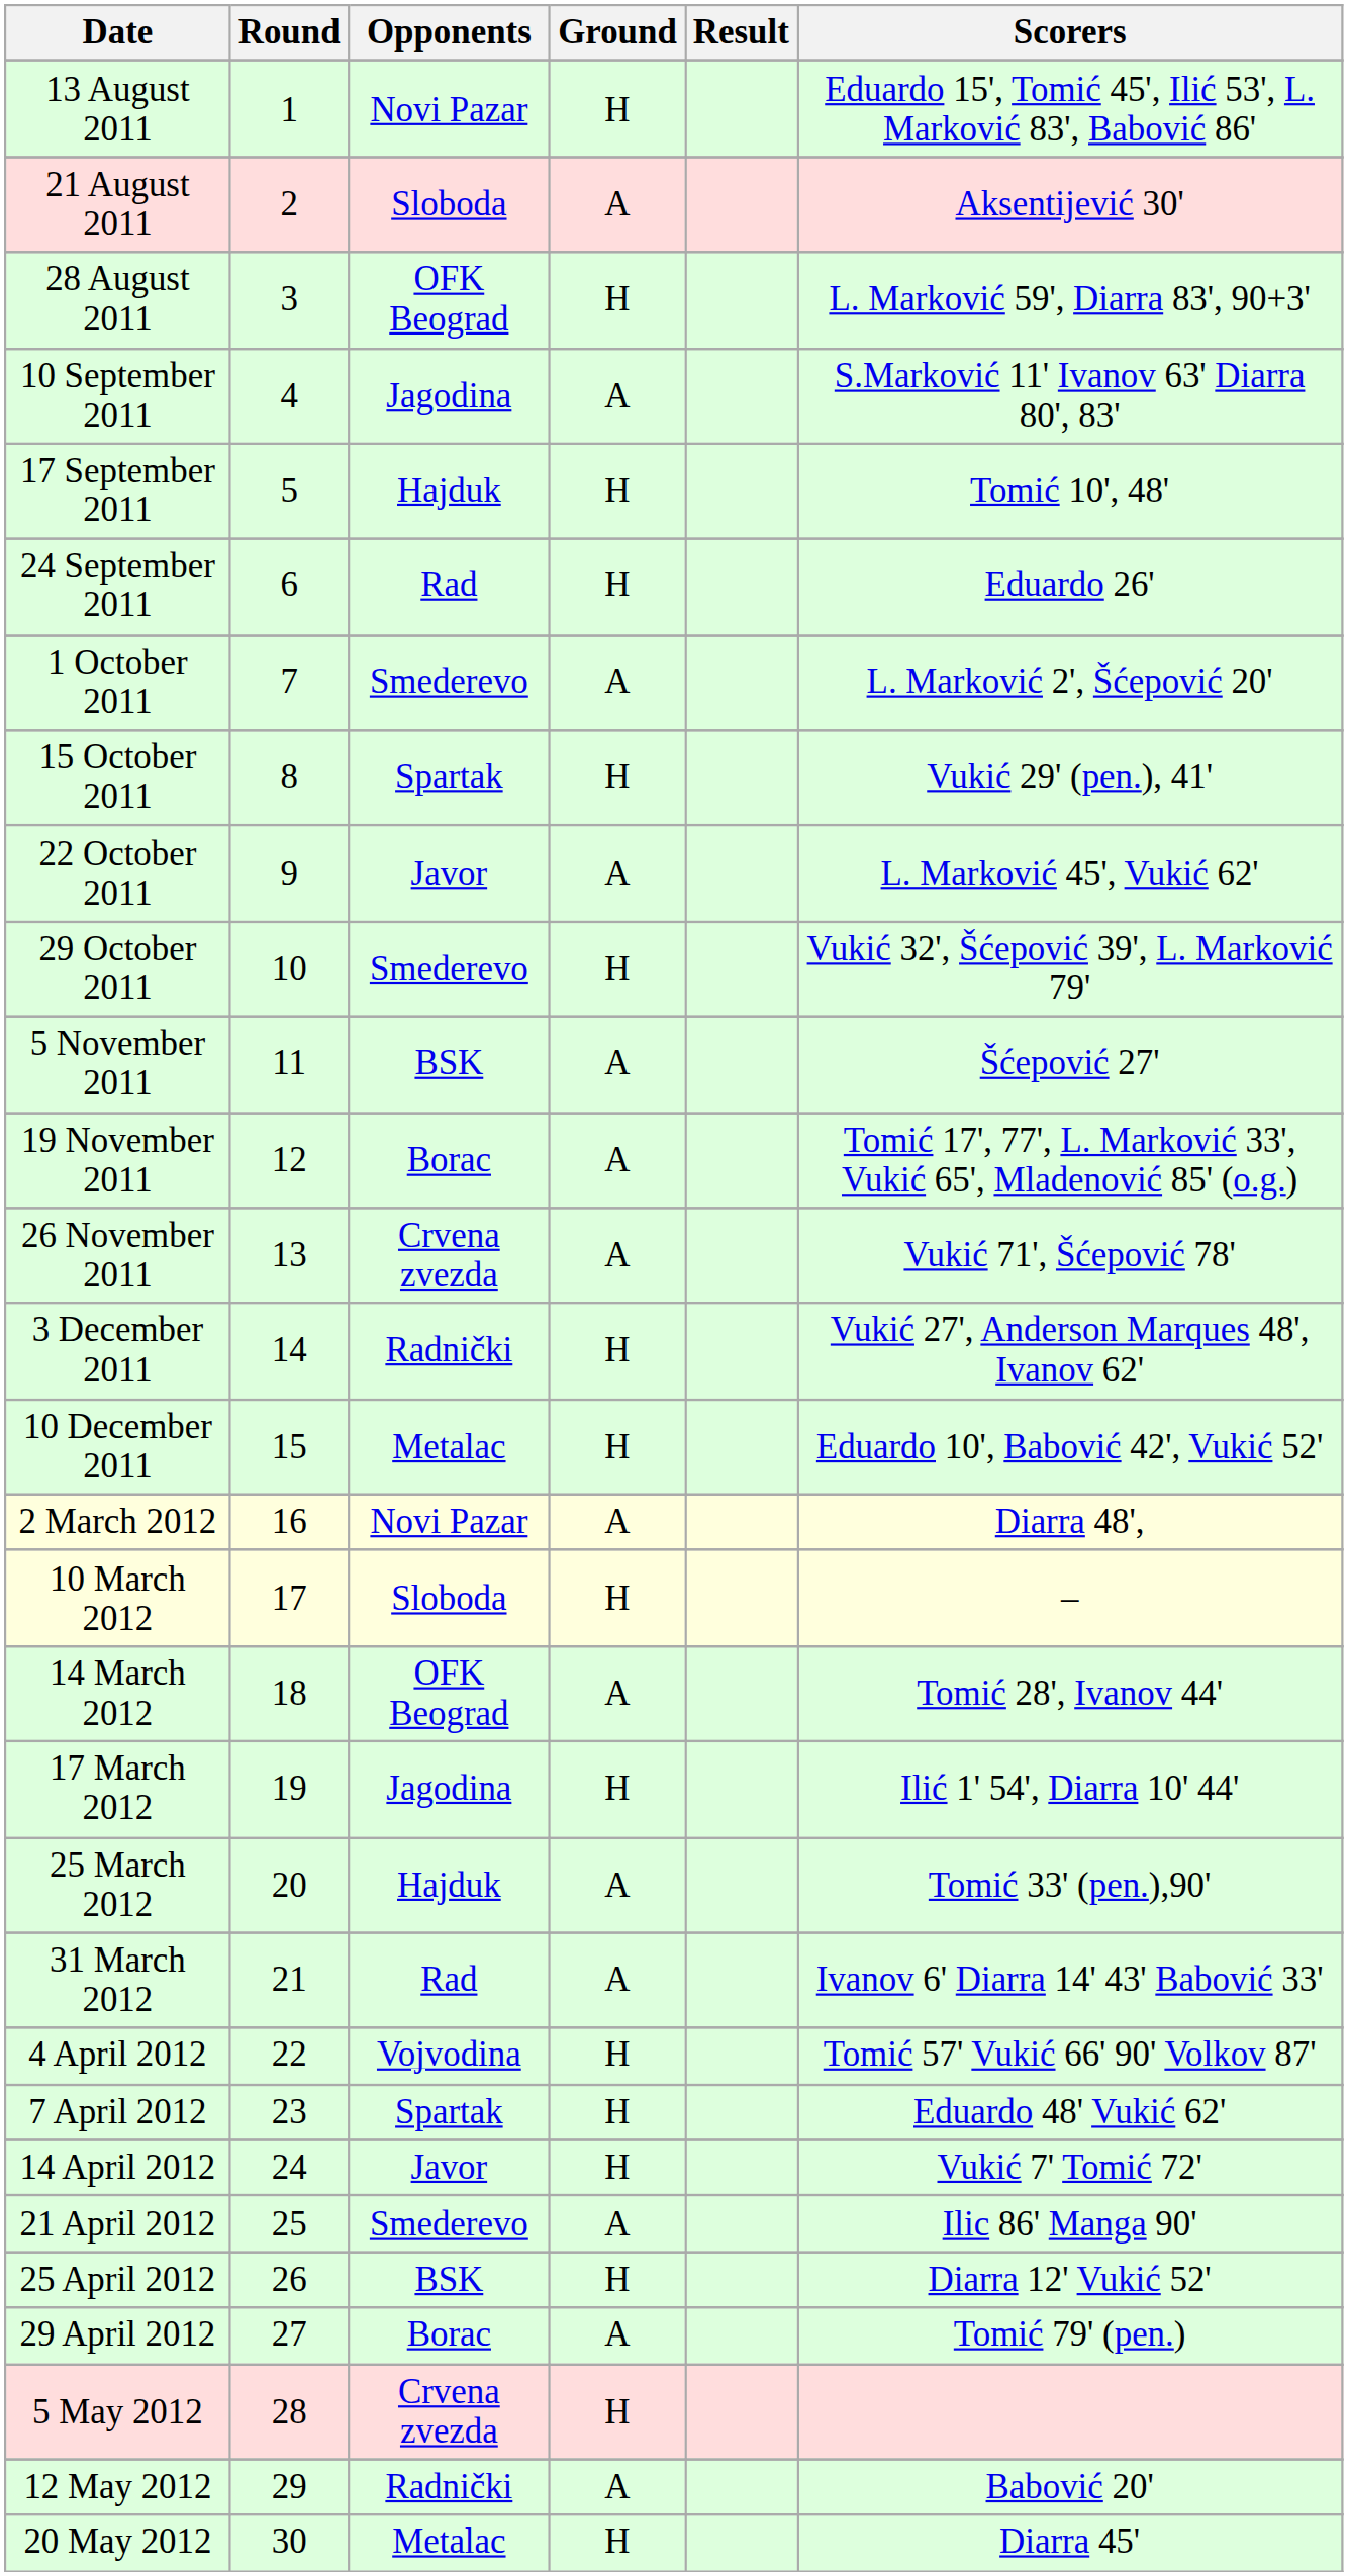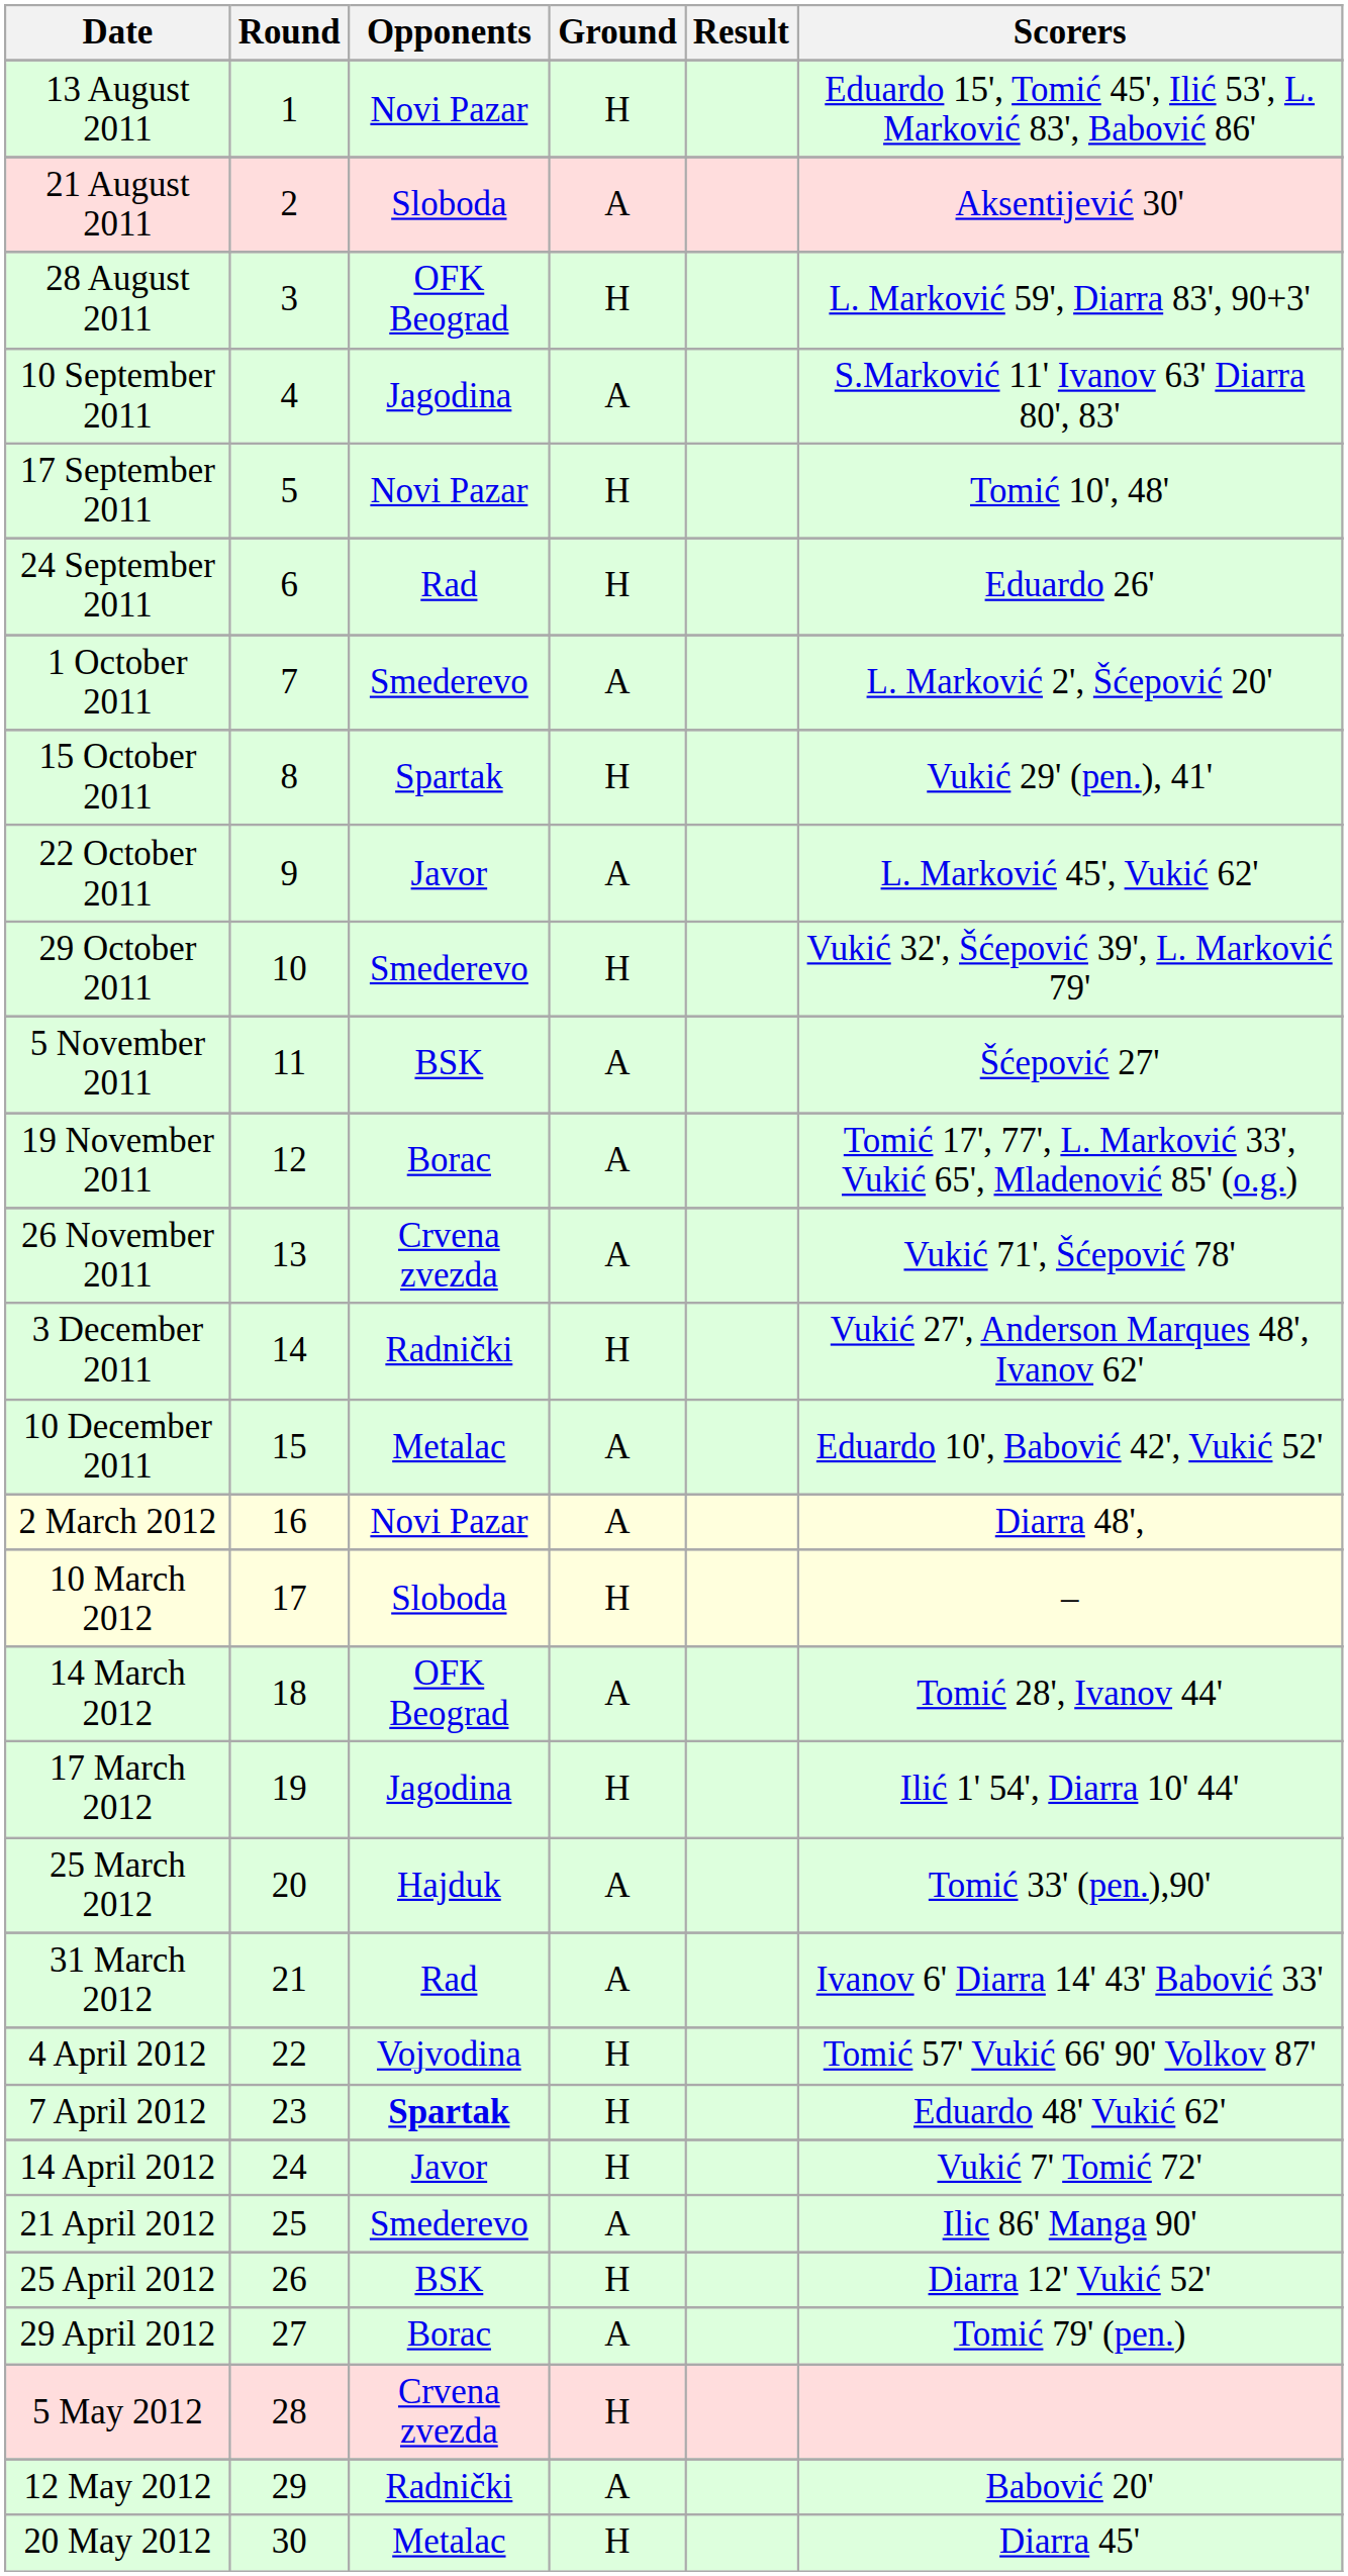17 September 2011 | Opponents: Hajduk -> Novi Pazar
10 December 2011 | Ground: H -> A
7 April 2012 | Opponents: normal -> bold
